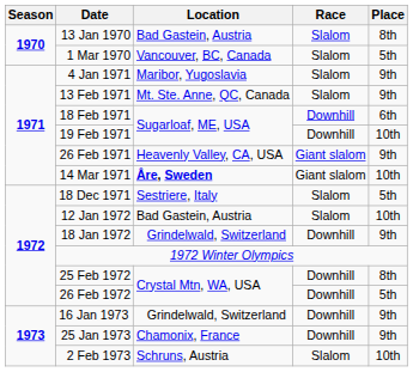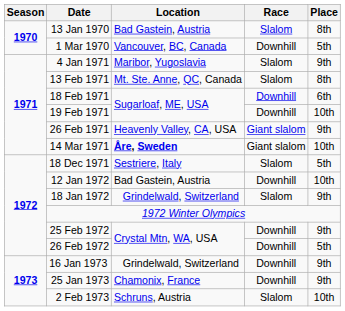1 Mar 1970 | Race: Slalom -> Downhill
13 Feb 1971 | Place: 9th -> 8th
12 Jan 1972 | Race: Slalom -> Downhill
18 Jan 1972 | Race: Downhill -> Slalom
25 Feb 1972 | Place: 8th -> 9th
